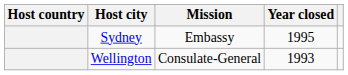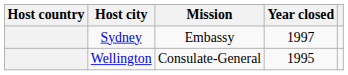Sydney | Year closed: 1995 -> 1997
Wellington | Year closed: 1993 -> 1995
